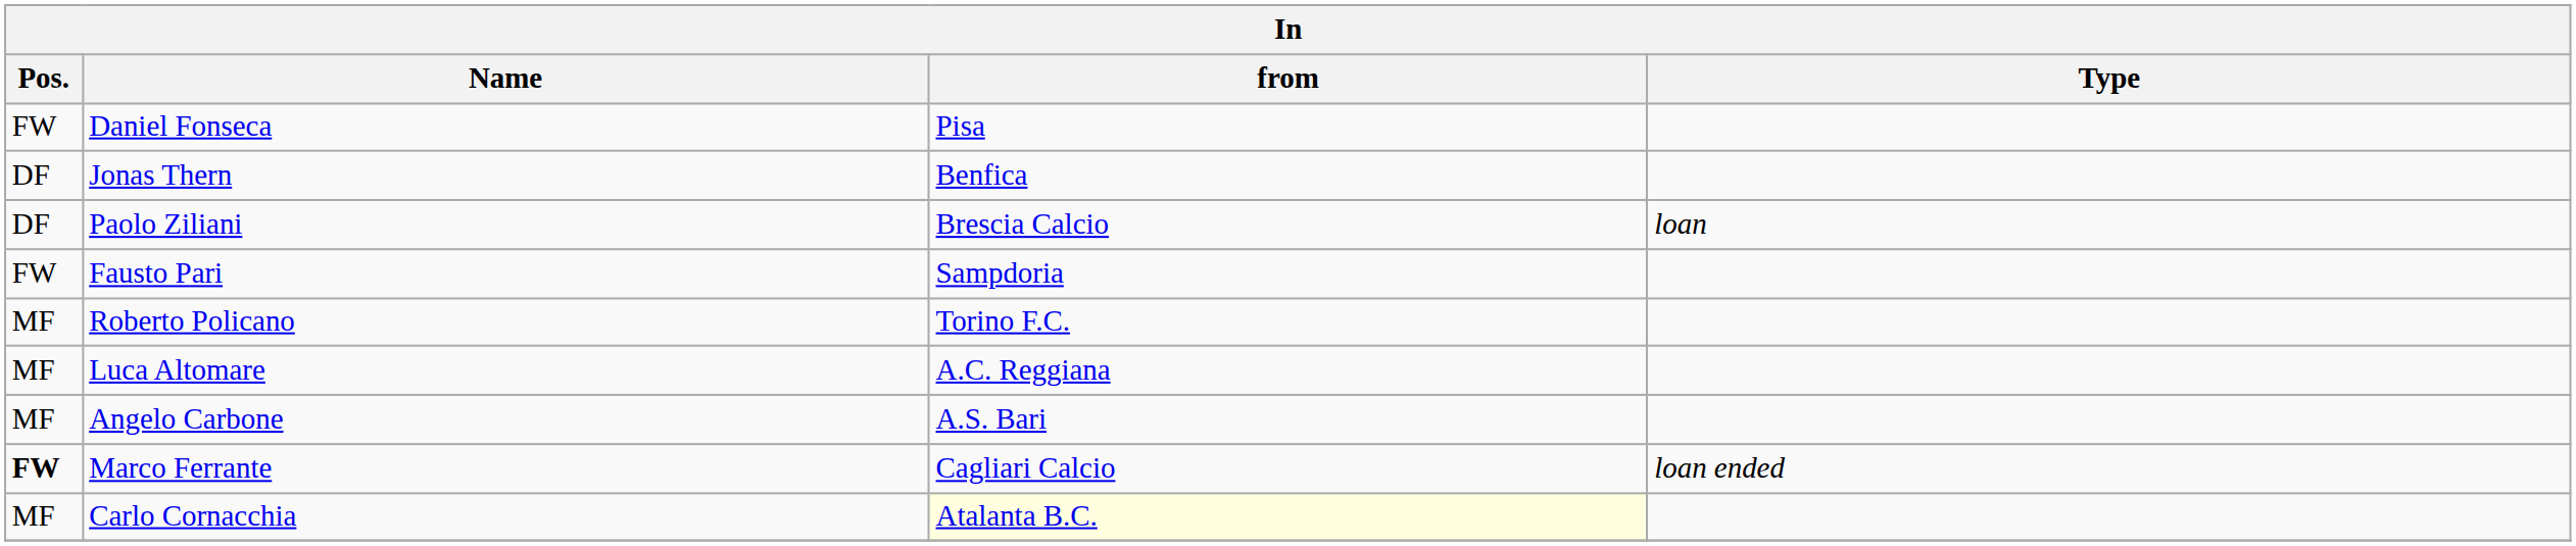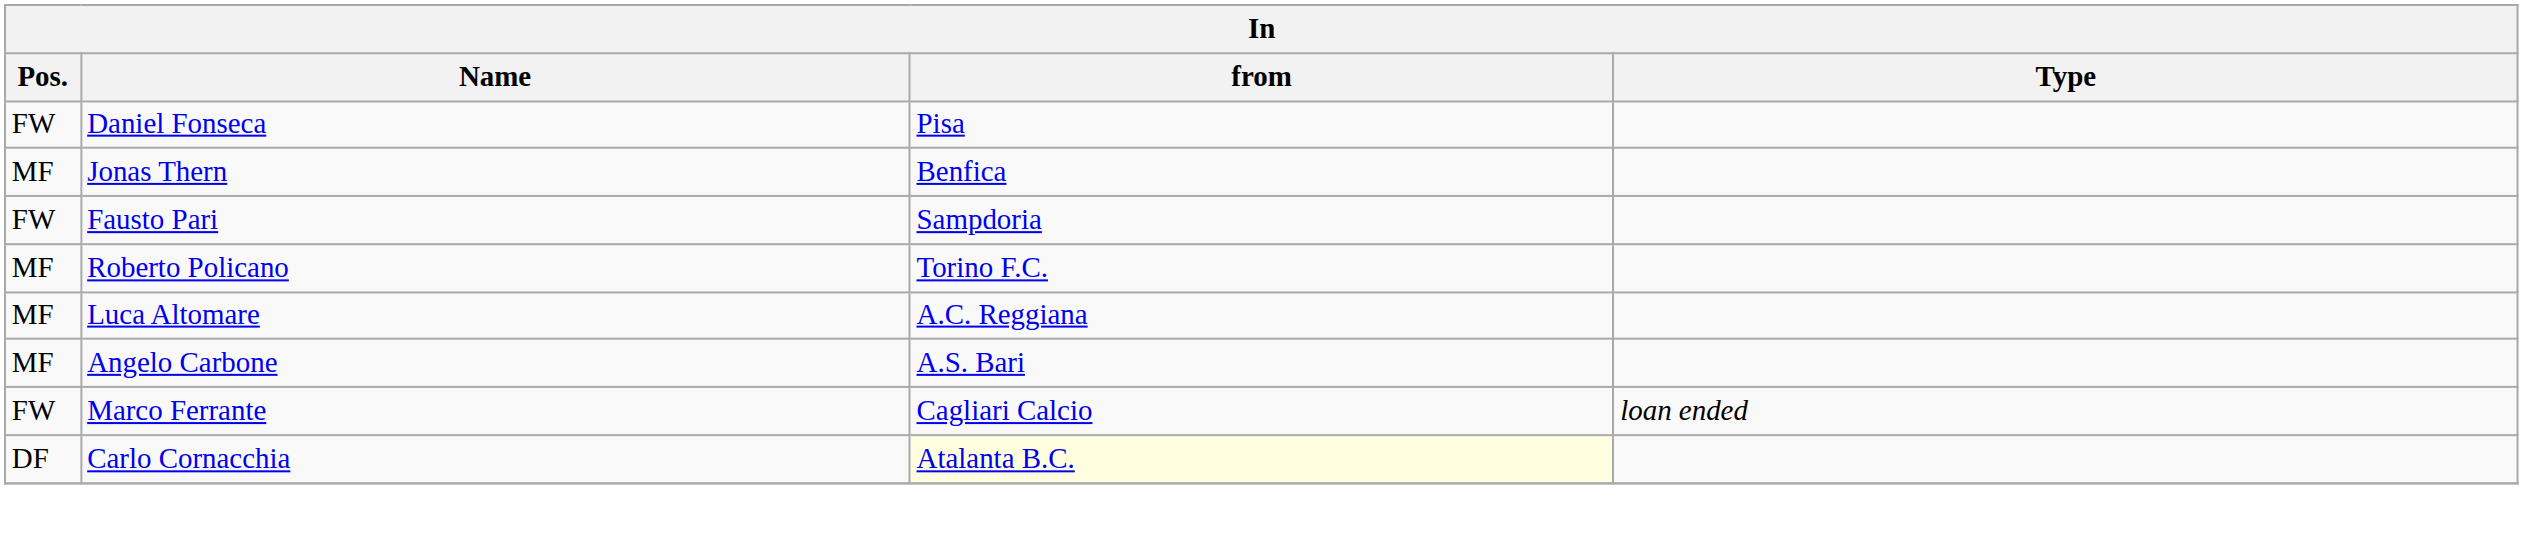Jonas Thern | Pos.: DF -> MF
- row: DF | Paolo Ziliani | Brescia Calcio | loan
Marco Ferrante | Pos.: bold -> normal
Carlo Cornacchia | Pos.: MF -> DF
